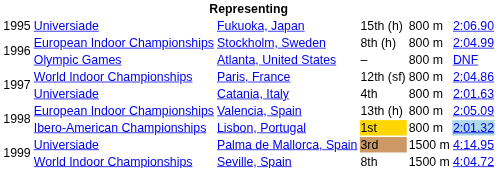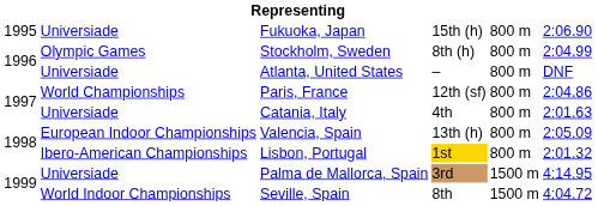Stockholm, Sweden | column 2: European Indoor Championships -> Olympic Games
Atlanta, United States | column 2: Olympic Games -> Universiade
Paris, France | column 2: World Indoor Championships -> World Championships
Lisbon, Portugal | column 6: lightblue background -> no background
